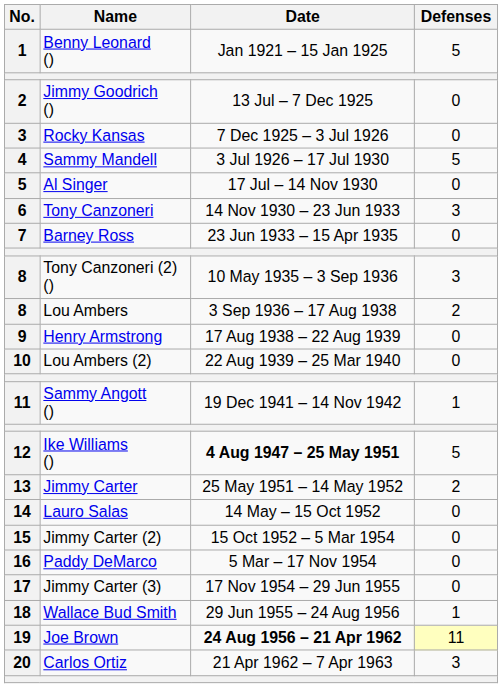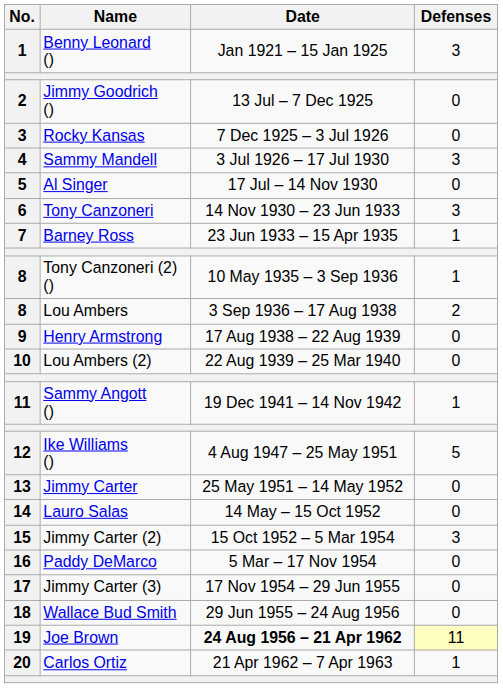Benny Leonard () | Defenses: 5 -> 3
Sammy Mandell | Defenses: 5 -> 3
Barney Ross | Defenses: 0 -> 1
Tony Canzoneri (2) () | Defenses: 3 -> 1
Ike Williams () | Date: bold -> normal
Jimmy Carter | Defenses: 2 -> 0
Jimmy Carter (2) | Defenses: 0 -> 3
Wallace Bud Smith | Defenses: 1 -> 0
Carlos Ortiz | Defenses: 3 -> 1
